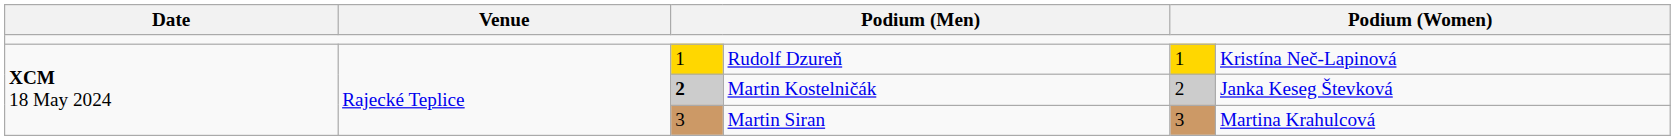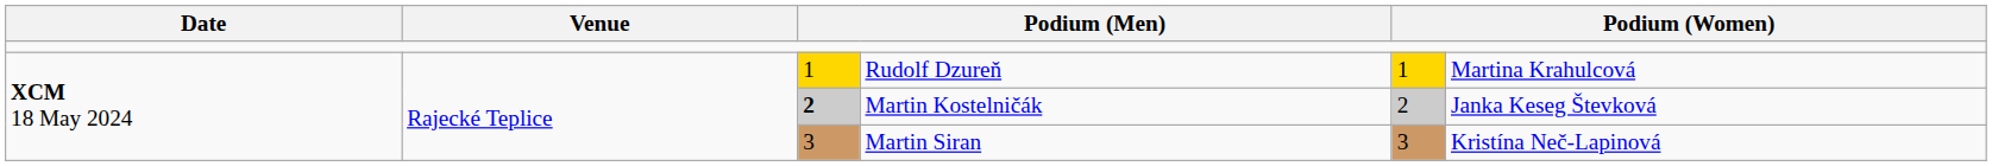Rudolf Dzureň | column 6: Kristína Neč-Lapinová -> Martina Krahulcová
Martin Siran | column 6: Martina Krahulcová -> Kristína Neč-Lapinová
